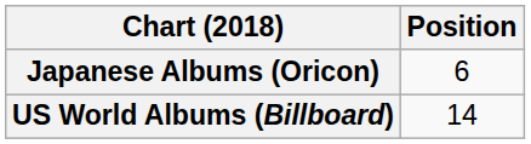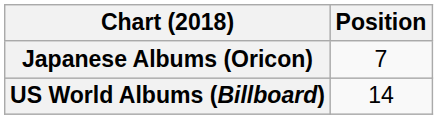Japanese Albums (Oricon) | Position: 6 -> 7
